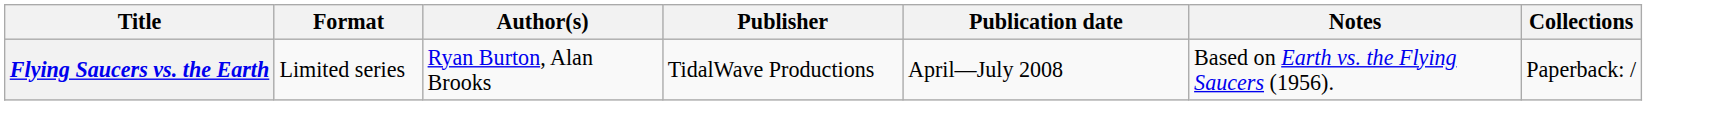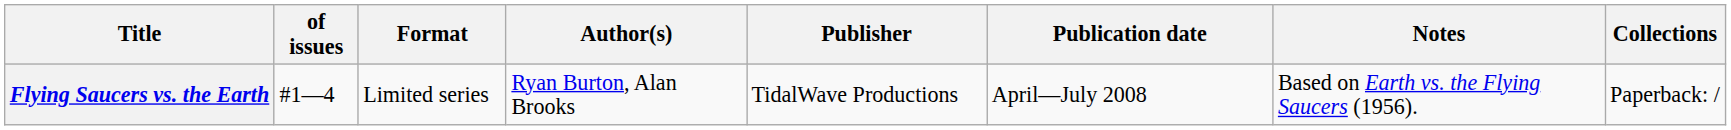+ column: of issues | #1—4
